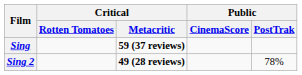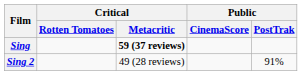Sing 2 | Critical / Metacritic: bold -> normal
Sing 2 | Public / PostTrak: 78% -> 91%
